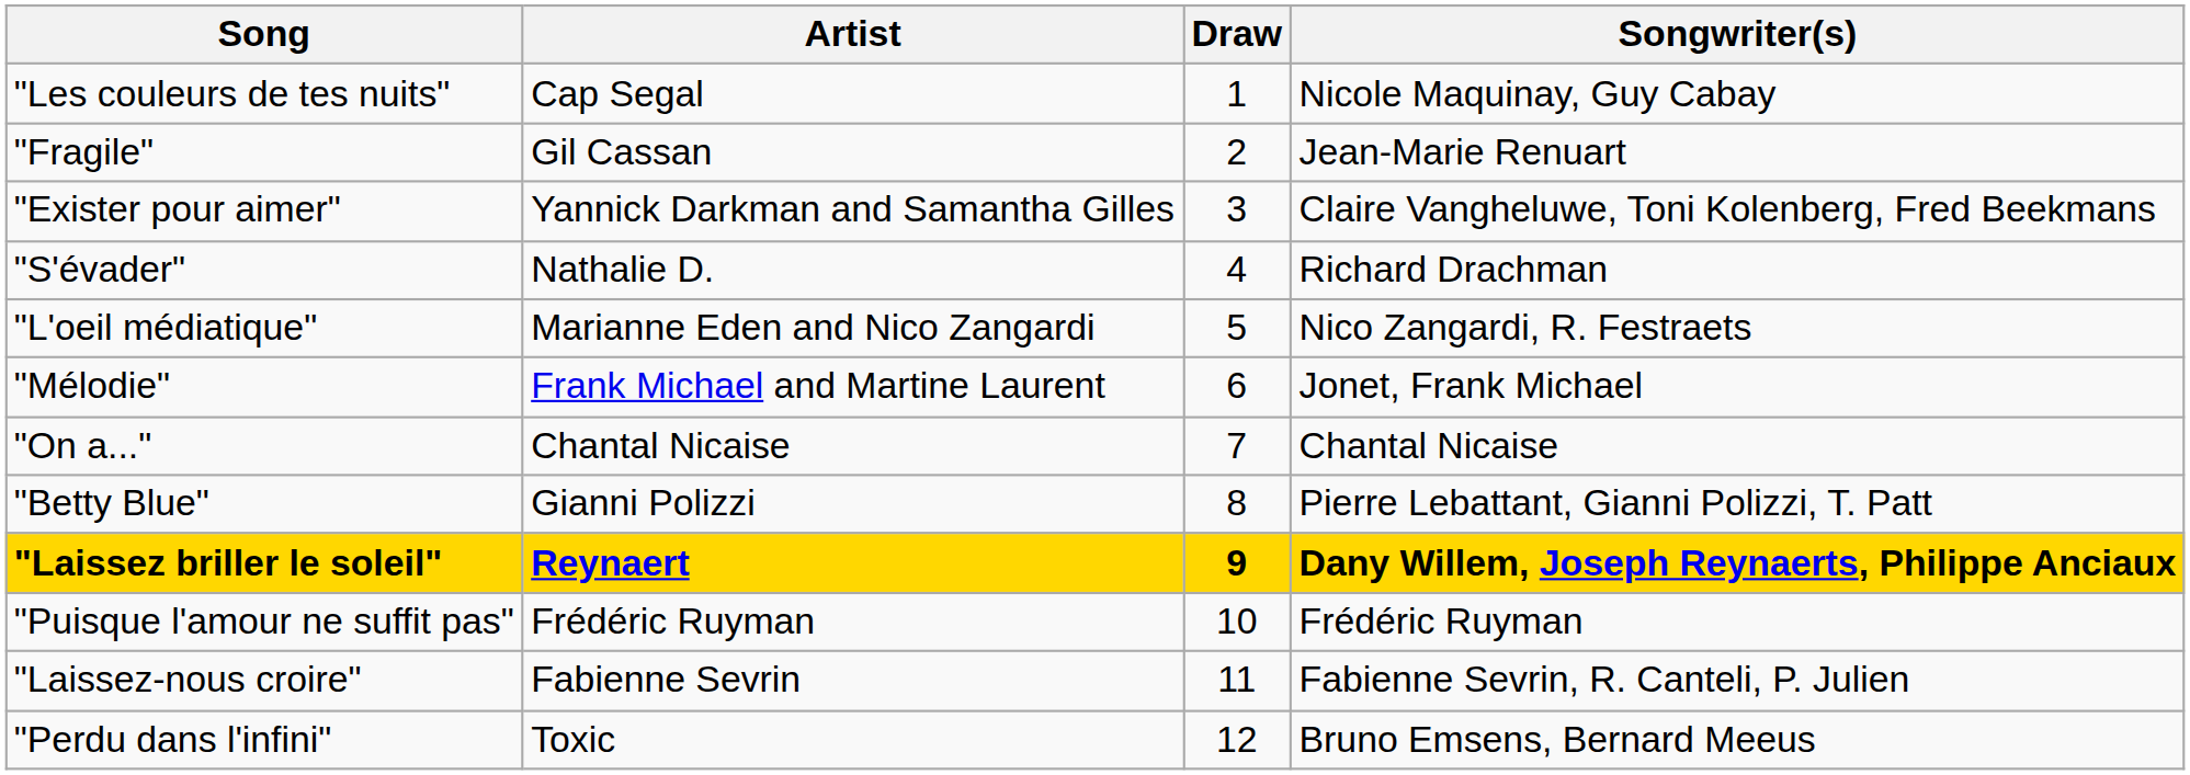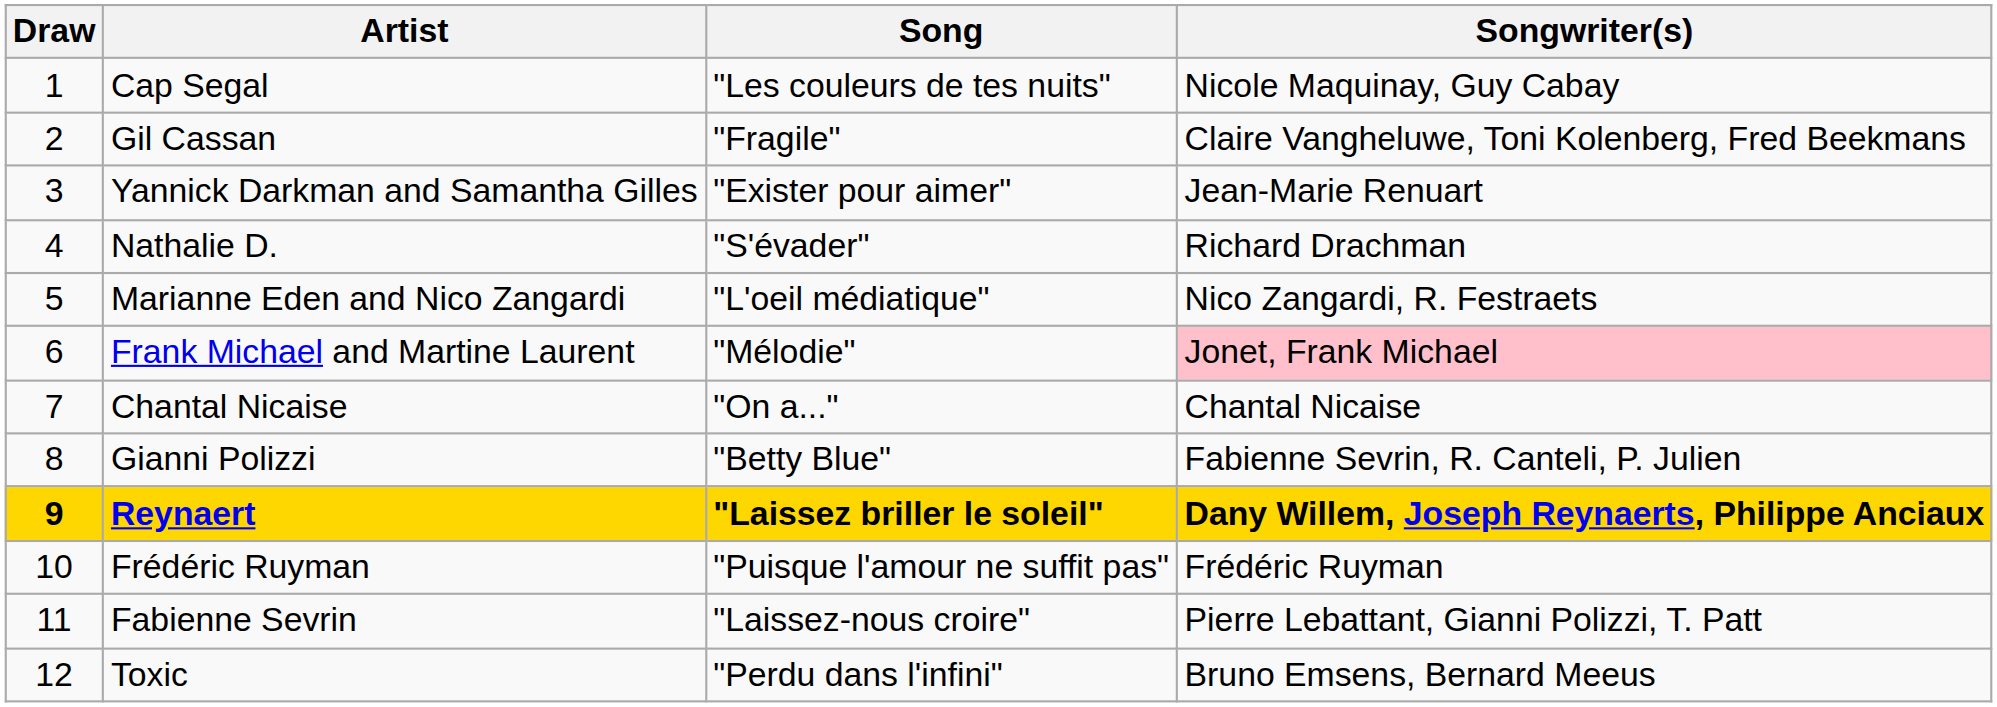columns swapped: Draw <-> Song
Gil Cassan | Songwriter(s): Jean-Marie Renuart -> Claire Vangheluwe, Toni Kolenberg, Fred Beekmans
Yannick Darkman and Samantha Gilles | Songwriter(s): Claire Vangheluwe, Toni Kolenberg, Fred Beekmans -> Jean-Marie Renuart
Frank Michael and Martine Laurent | Songwriter(s): no background -> pink background
Gianni Polizzi | Songwriter(s): Pierre Lebattant, Gianni Polizzi, T. Patt -> Fabienne Sevrin, R. Canteli, P. Julien
Fabienne Sevrin | Songwriter(s): Fabienne Sevrin, R. Canteli, P. Julien -> Pierre Lebattant, Gianni Polizzi, T. Patt
